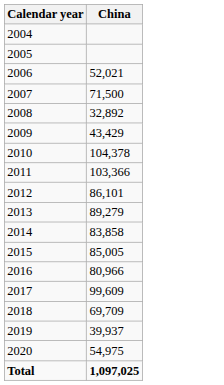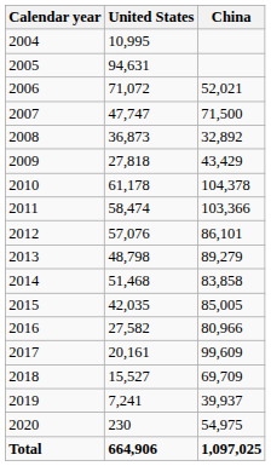+ column: United States | 10,995 | 94,631 | 71,072 | 47,747 | 36,873 | 27,818 | 61,178 | 58,474 | 57,076 | 48,798 | 51,468 | 42,035 | 27,582 | 20,161 | 15,527 | 7,241 | 230 | 664,906
